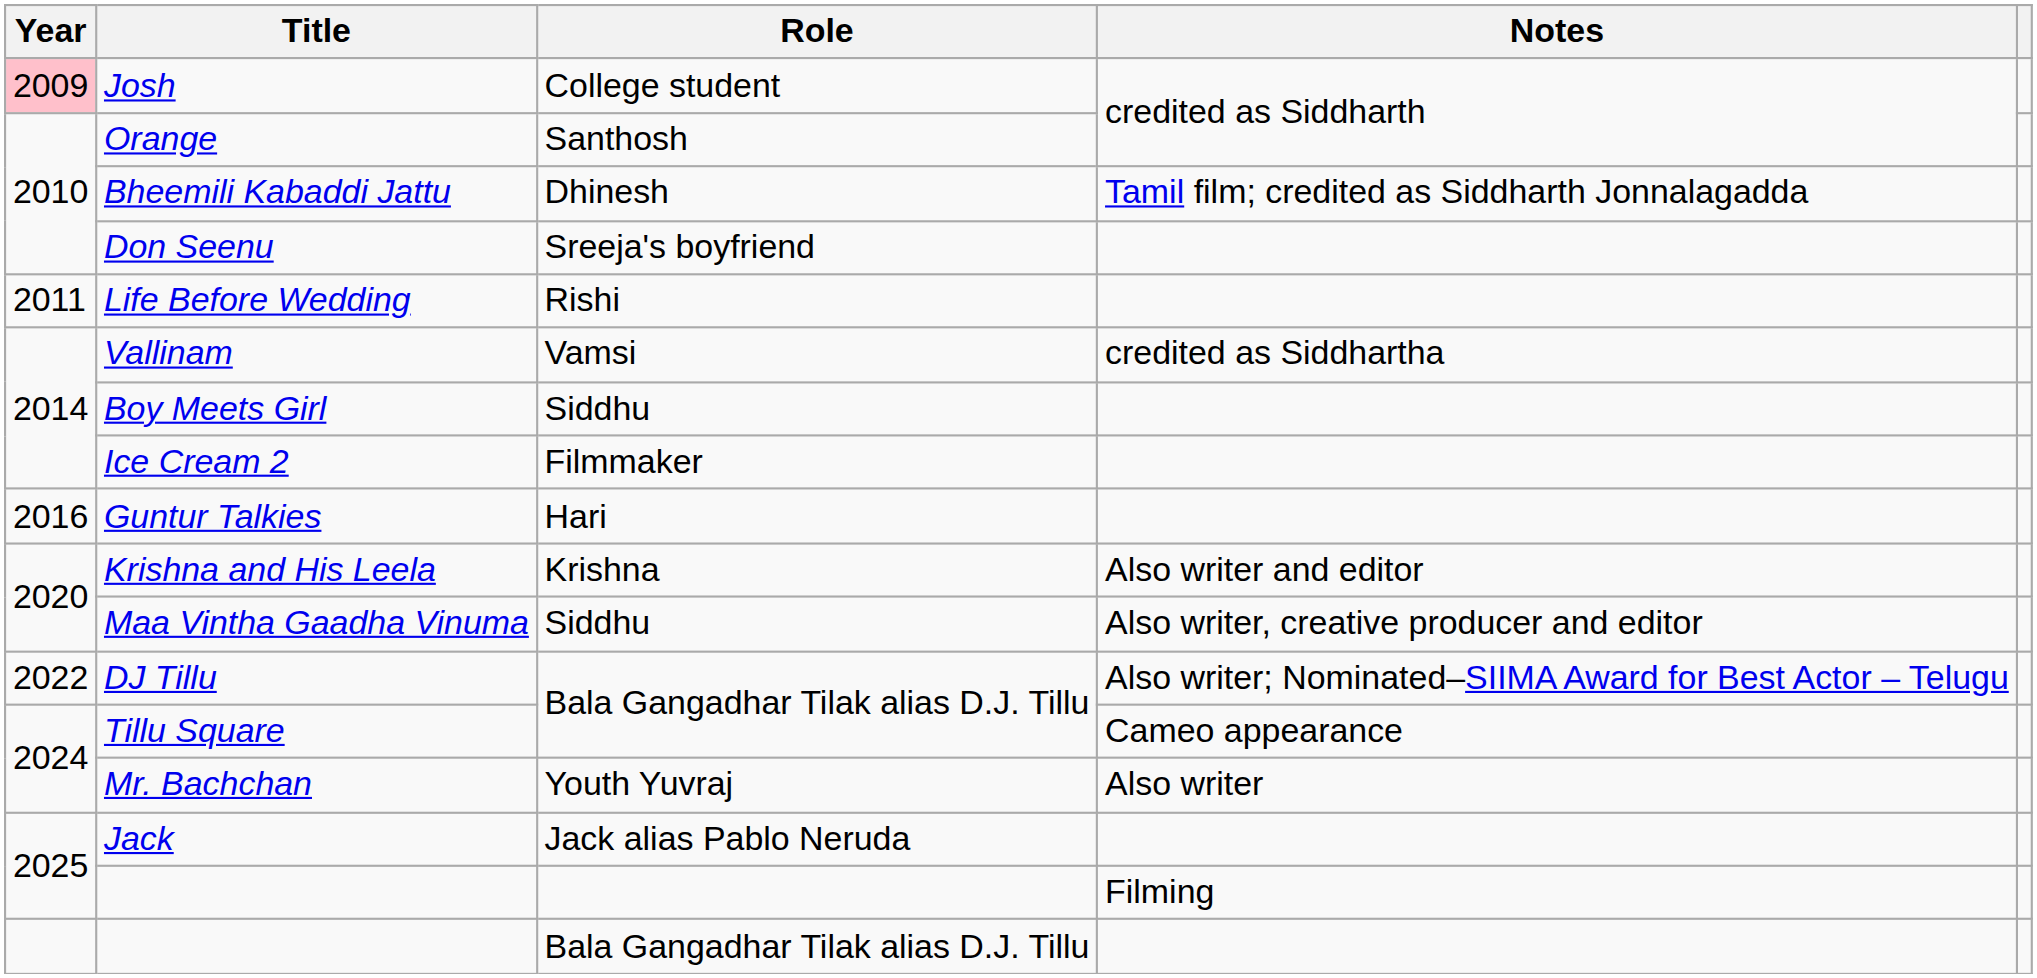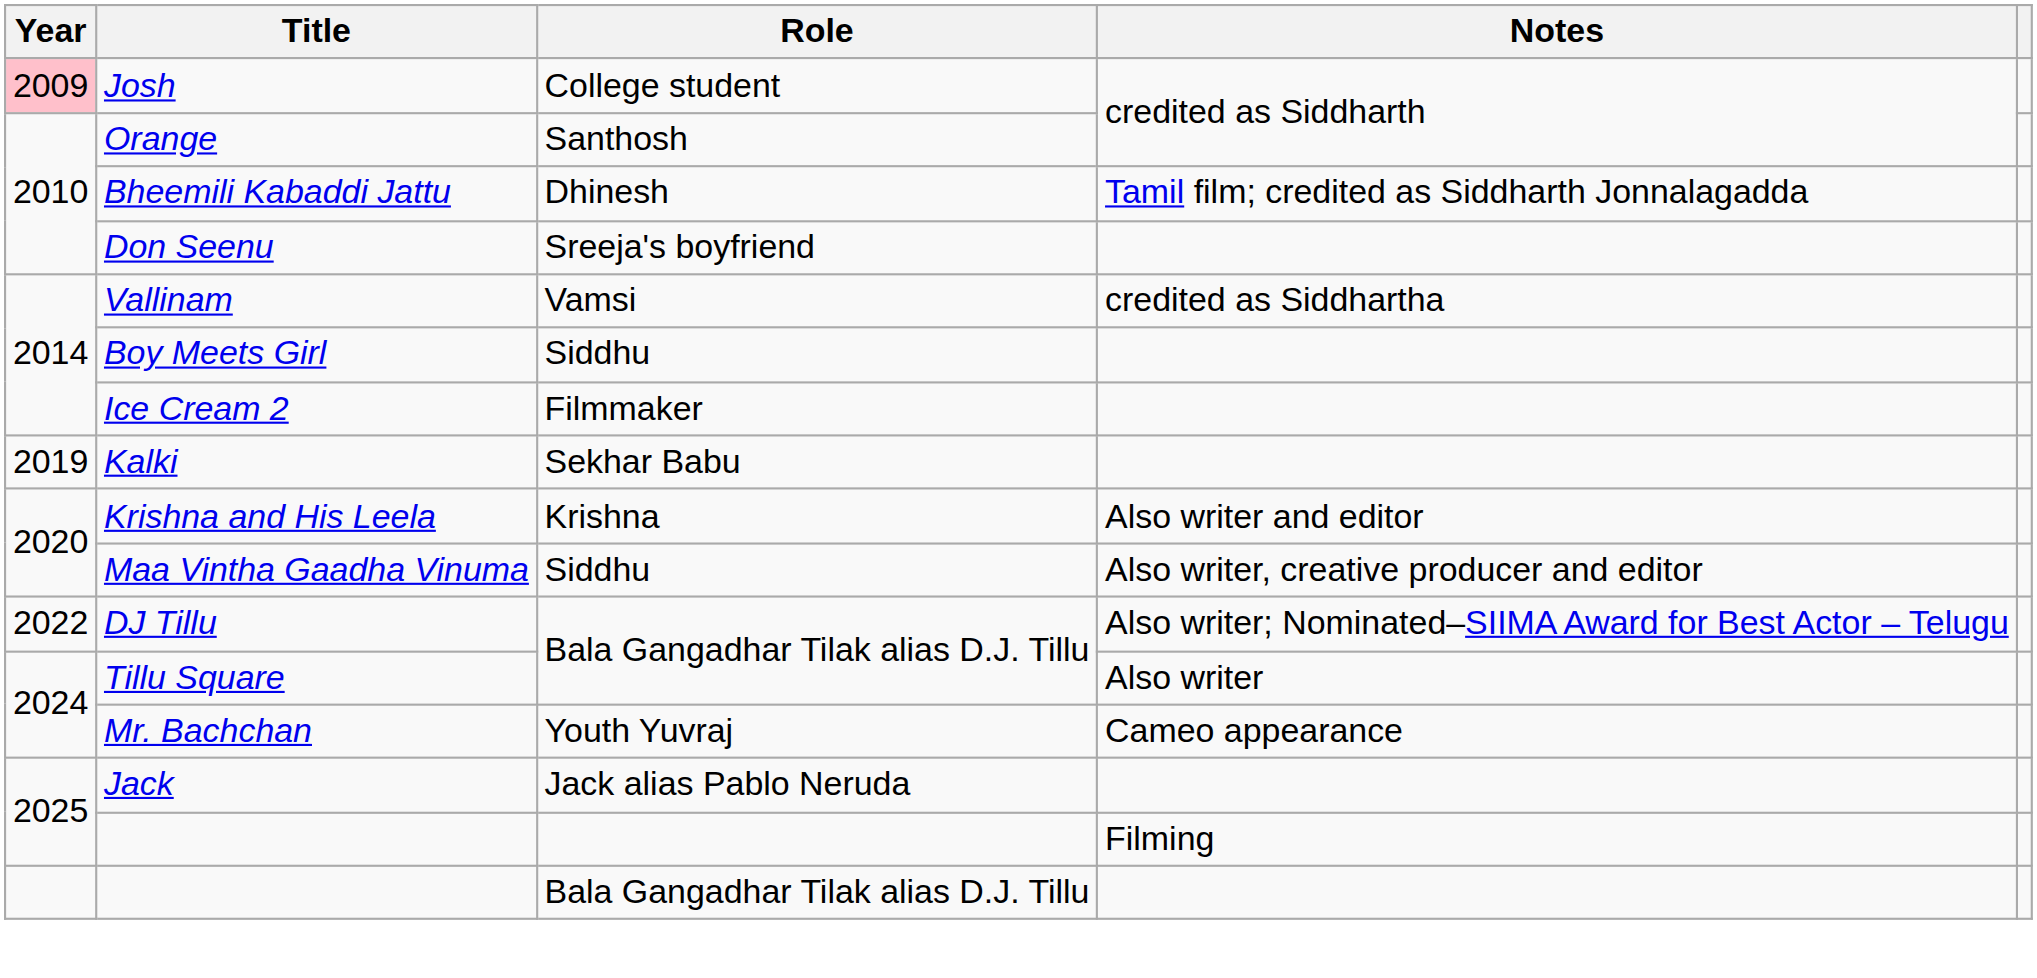- row: 2011 | Life Before Wedding | Rishi
- row: 2016 | Guntur Talkies | Hari
+ row: 2019 | Kalki | Sekhar Babu
Tillu Square | Notes: Cameo appearance -> Also writer
Mr. Bachchan | Notes: Also writer -> Cameo appearance
